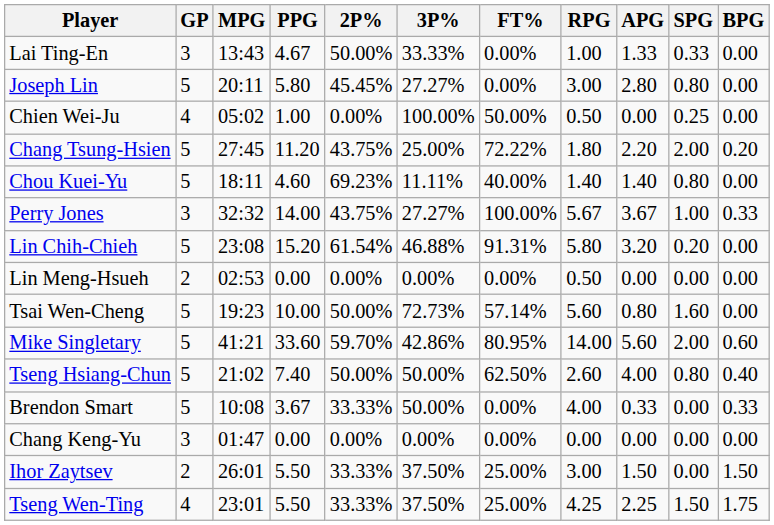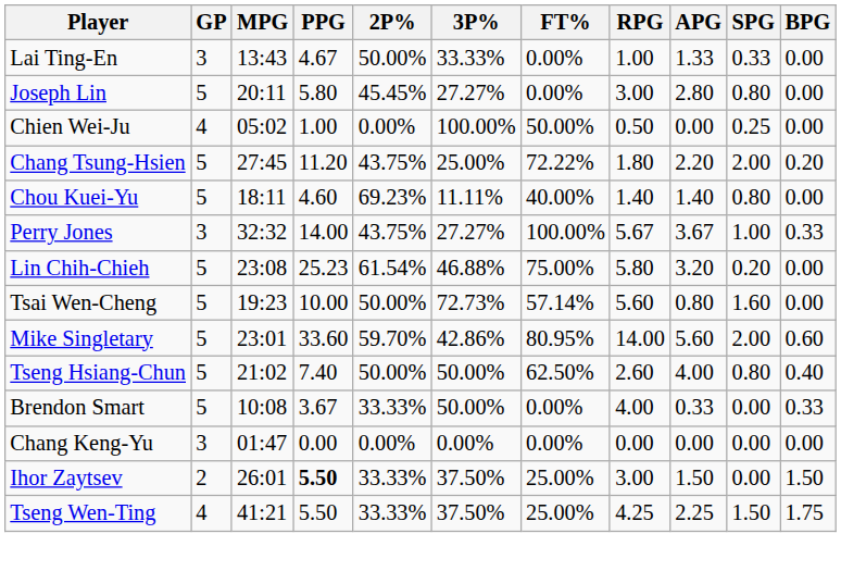Lin Chih-Chieh | PPG: 15.20 -> 25.23
Lin Chih-Chieh | FT%: 91.31% -> 75.00%
- row: Lin Meng-Hsueh | 2 | 02:53 | 0.00 | 0.00% | 0.00% | 0.00% | 0.50 | 0.00 | 0.00 | 0.00
Mike Singletary | MPG: 41:21 -> 23:01
Ihor Zaytsev | PPG: normal -> bold
Tseng Wen-Ting | MPG: 23:01 -> 41:21
